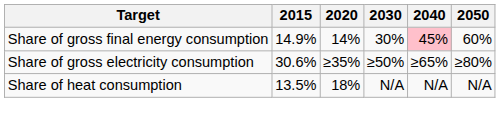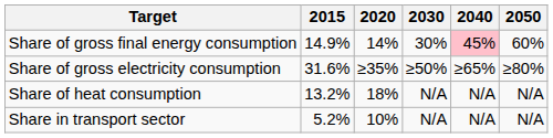Share of gross electricity consumption | 2015: 30.6% -> 31.6%
Share of heat consumption | 2015: 13.5% -> 13.2%
+ row: Share in transport sector | 5.2% | 10% | N/A | N/A | N/A
